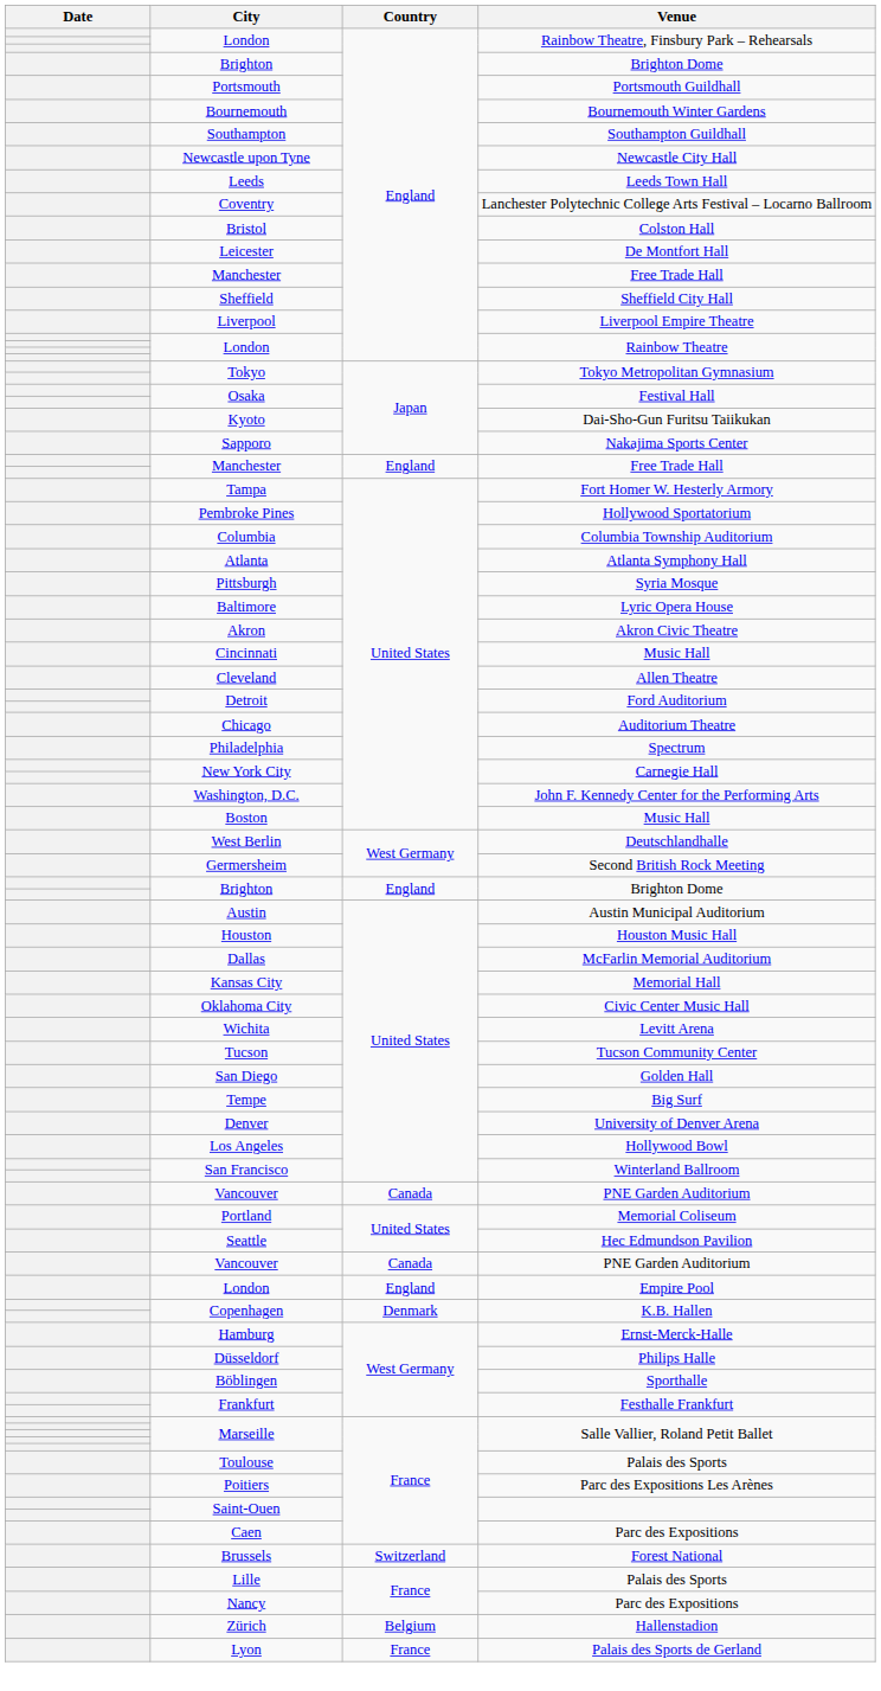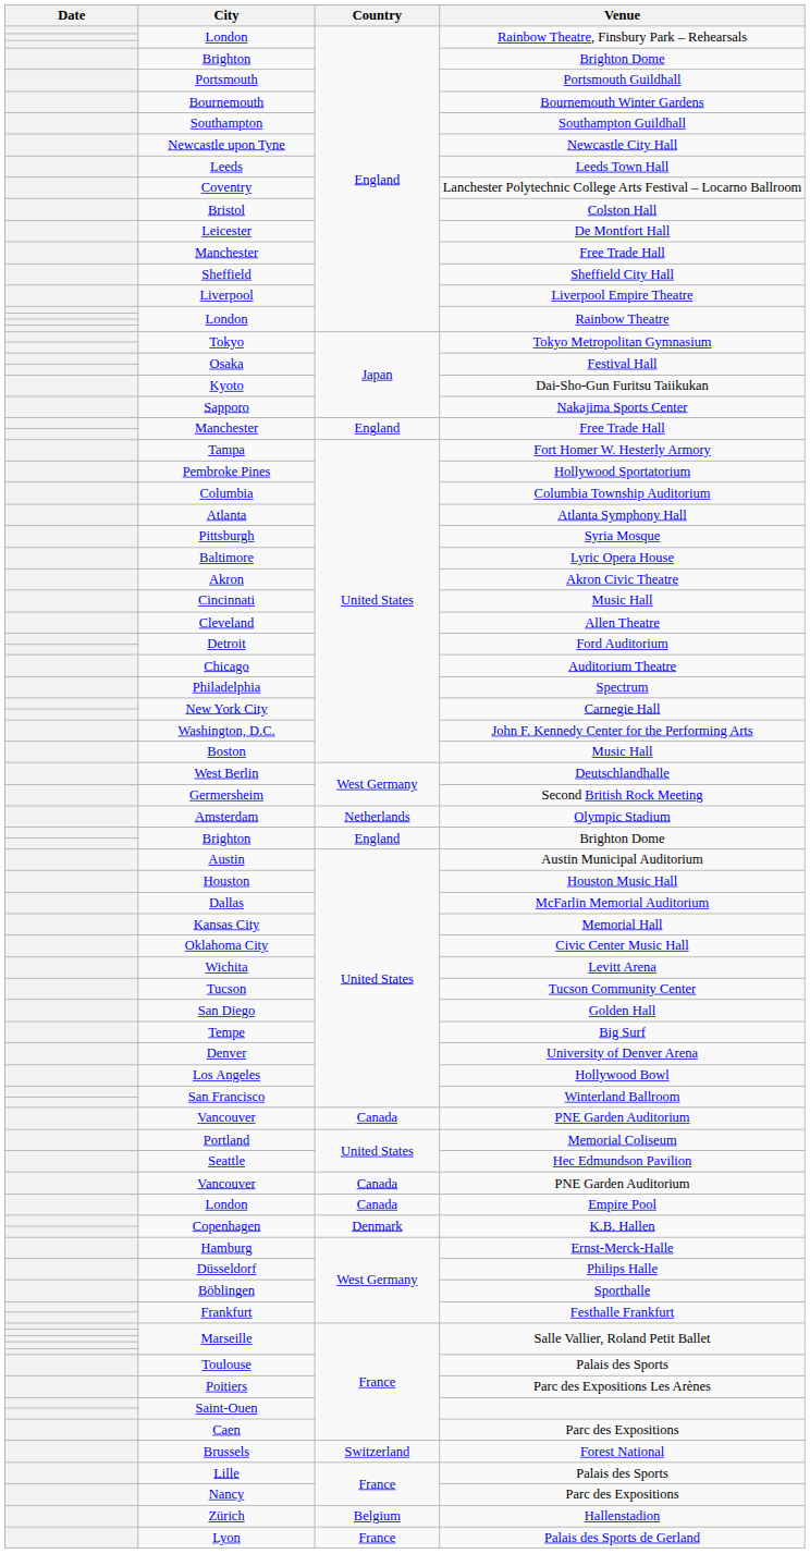+ row: Amsterdam | Netherlands | Olympic Stadium
London / Empire Pool | Country: England -> Canada
